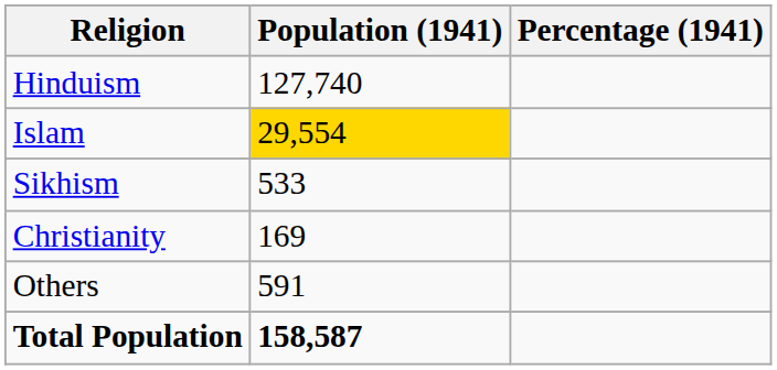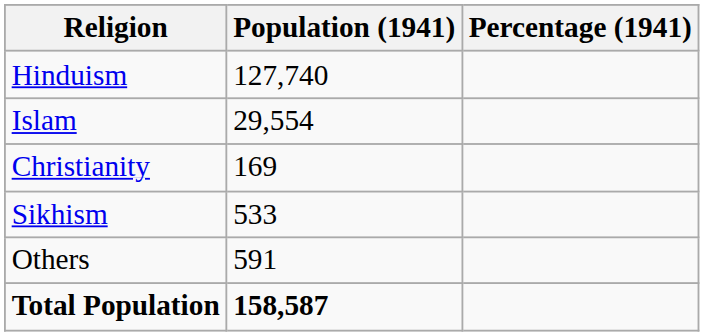Islam | Population (1941): gold background -> no background
rows swapped: Sikhism <-> Christianity
